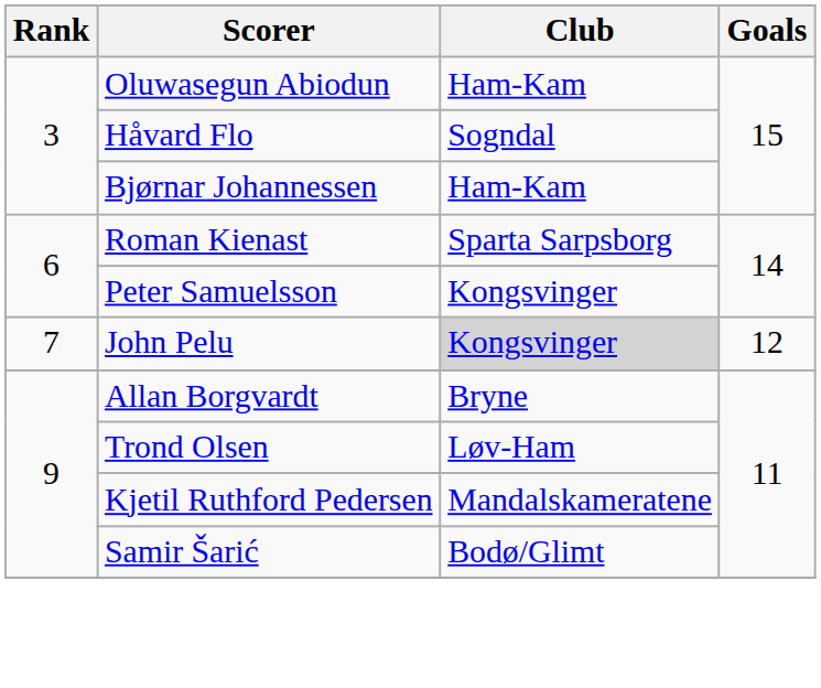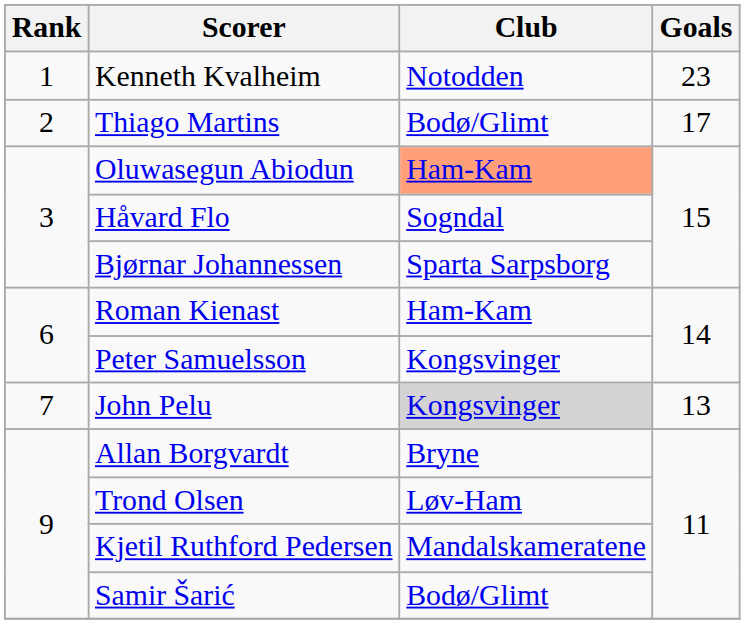+ row: 1 | Kenneth Kvalheim | Notodden | 23
+ row: 2 | Thiago Martins | Bodø/Glimt | 17
Oluwasegun Abiodun | Club: no background -> lightsalmon background
Bjørnar Johannessen | Club: Ham-Kam -> Sparta Sarpsborg
Roman Kienast | Club: Sparta Sarpsborg -> Ham-Kam
John Pelu | Goals: 12 -> 13
